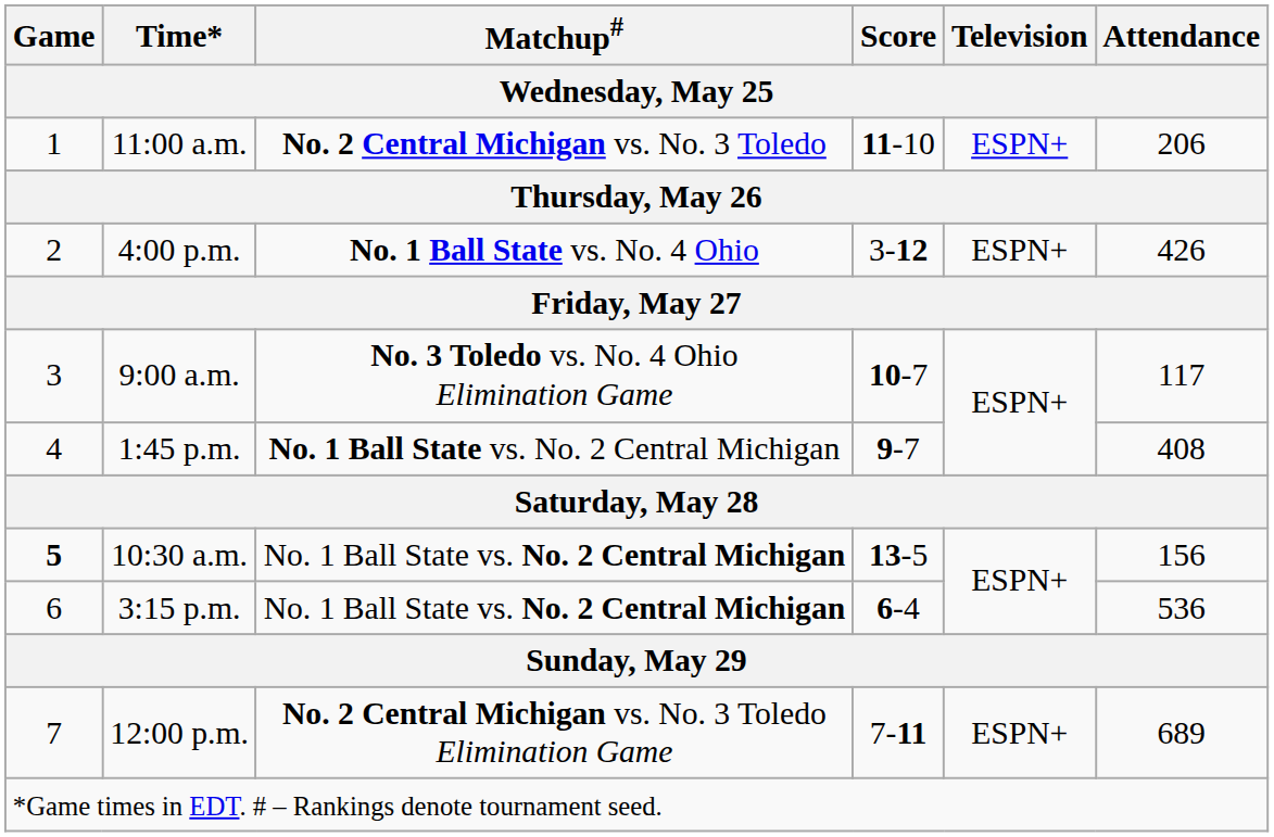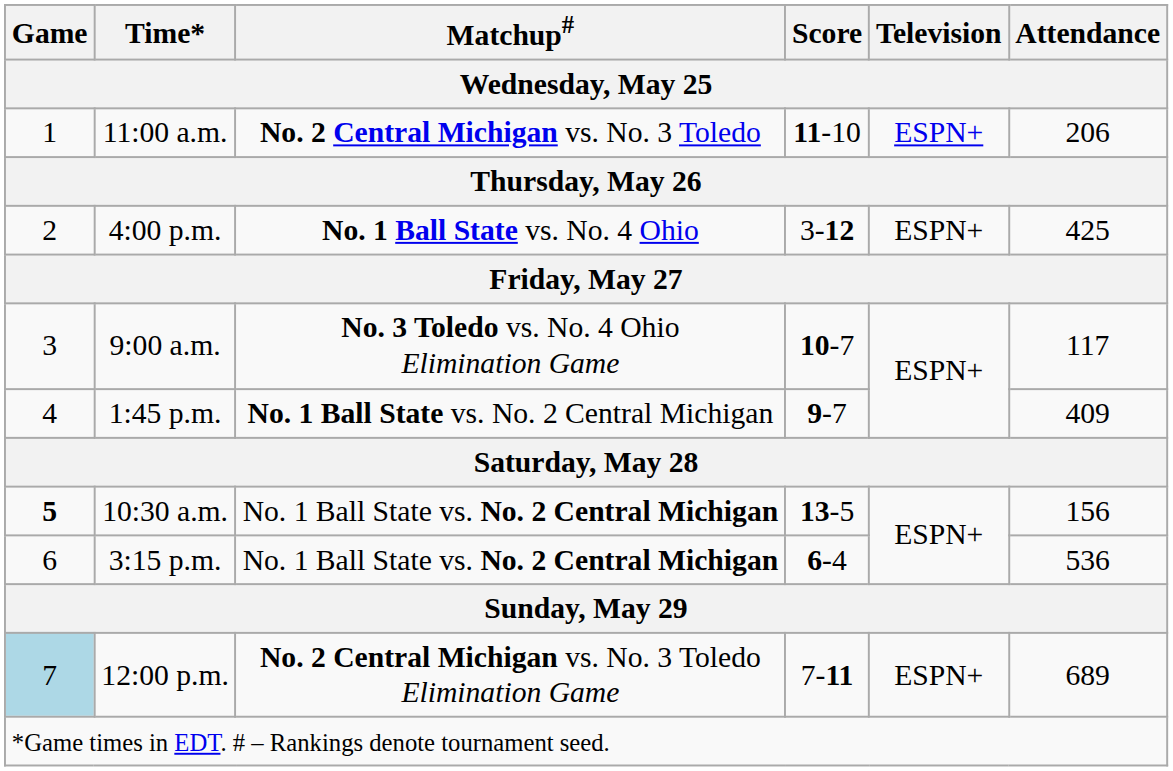4:00 p.m. | Attendance: 426 -> 425
1:45 p.m. | Attendance: 408 -> 409
12:00 p.m. | Game: no background -> lightblue background
